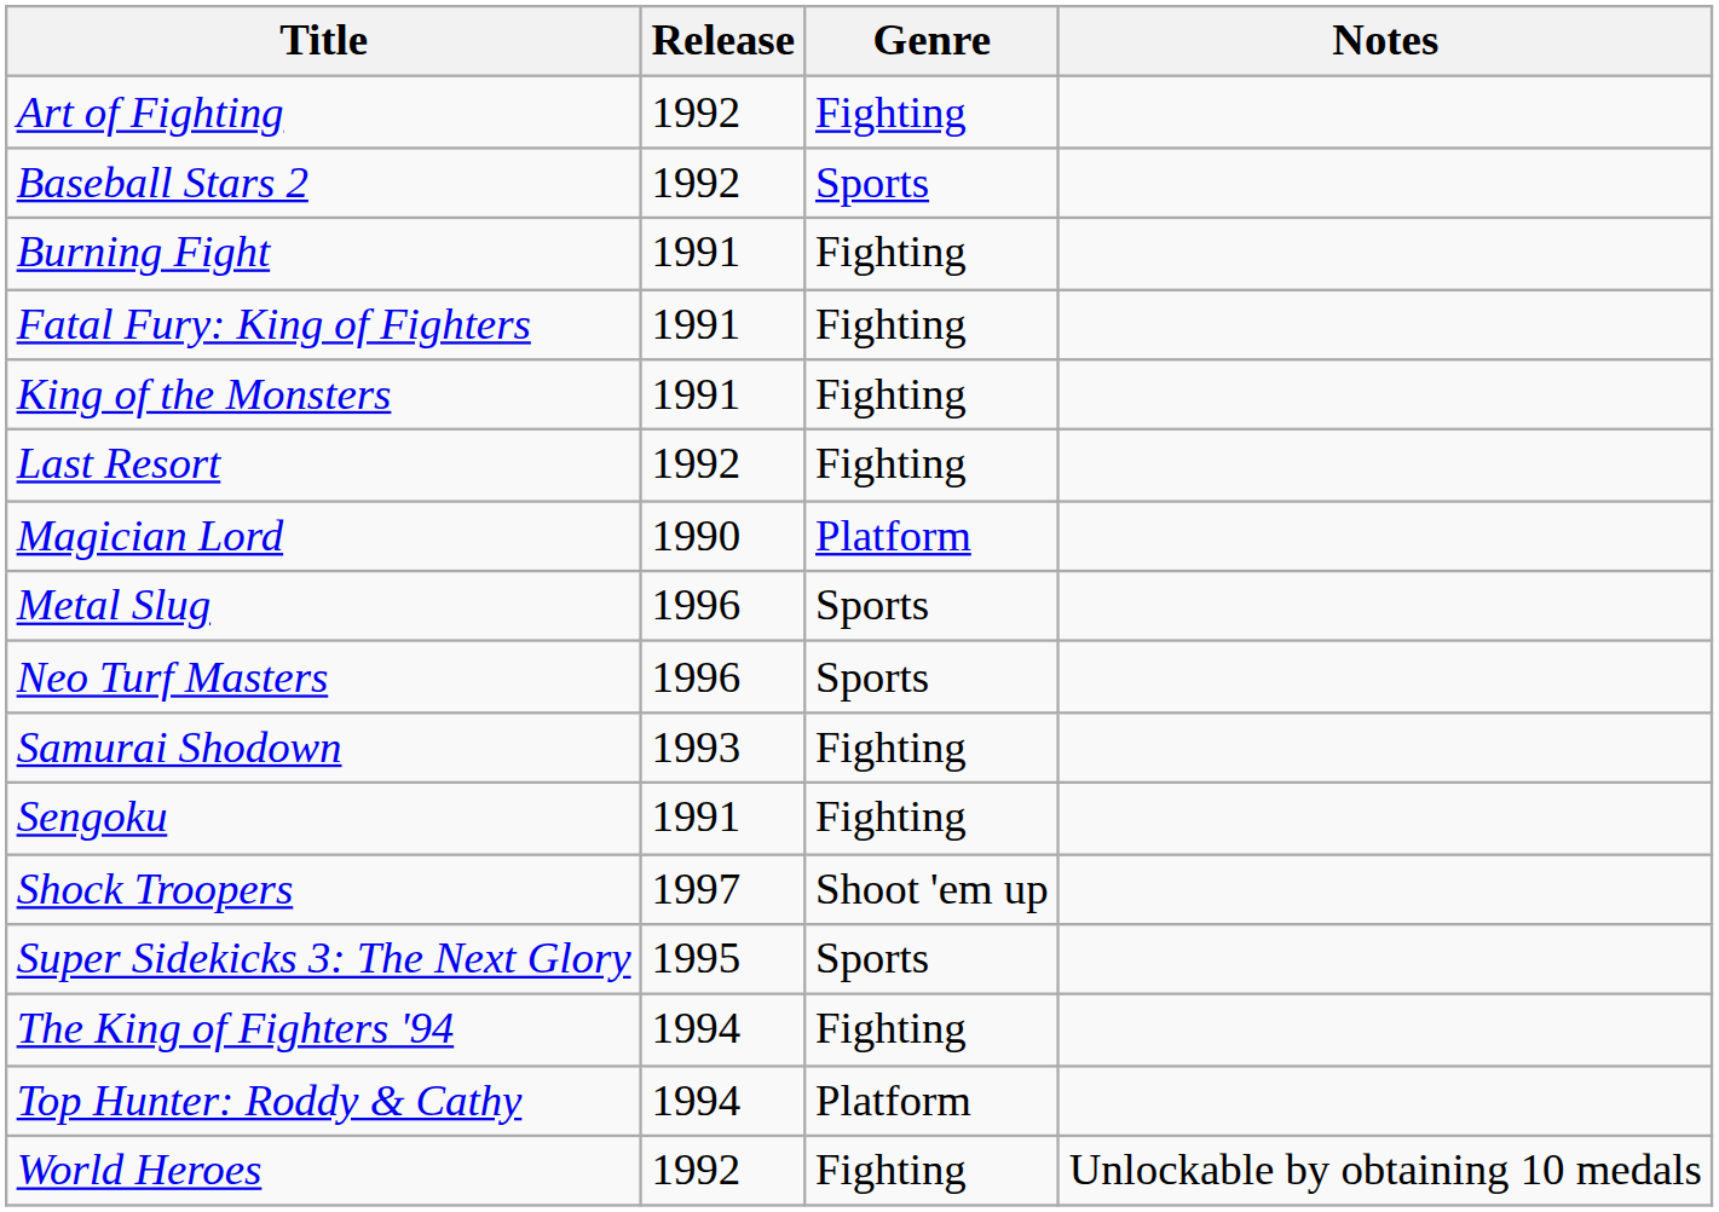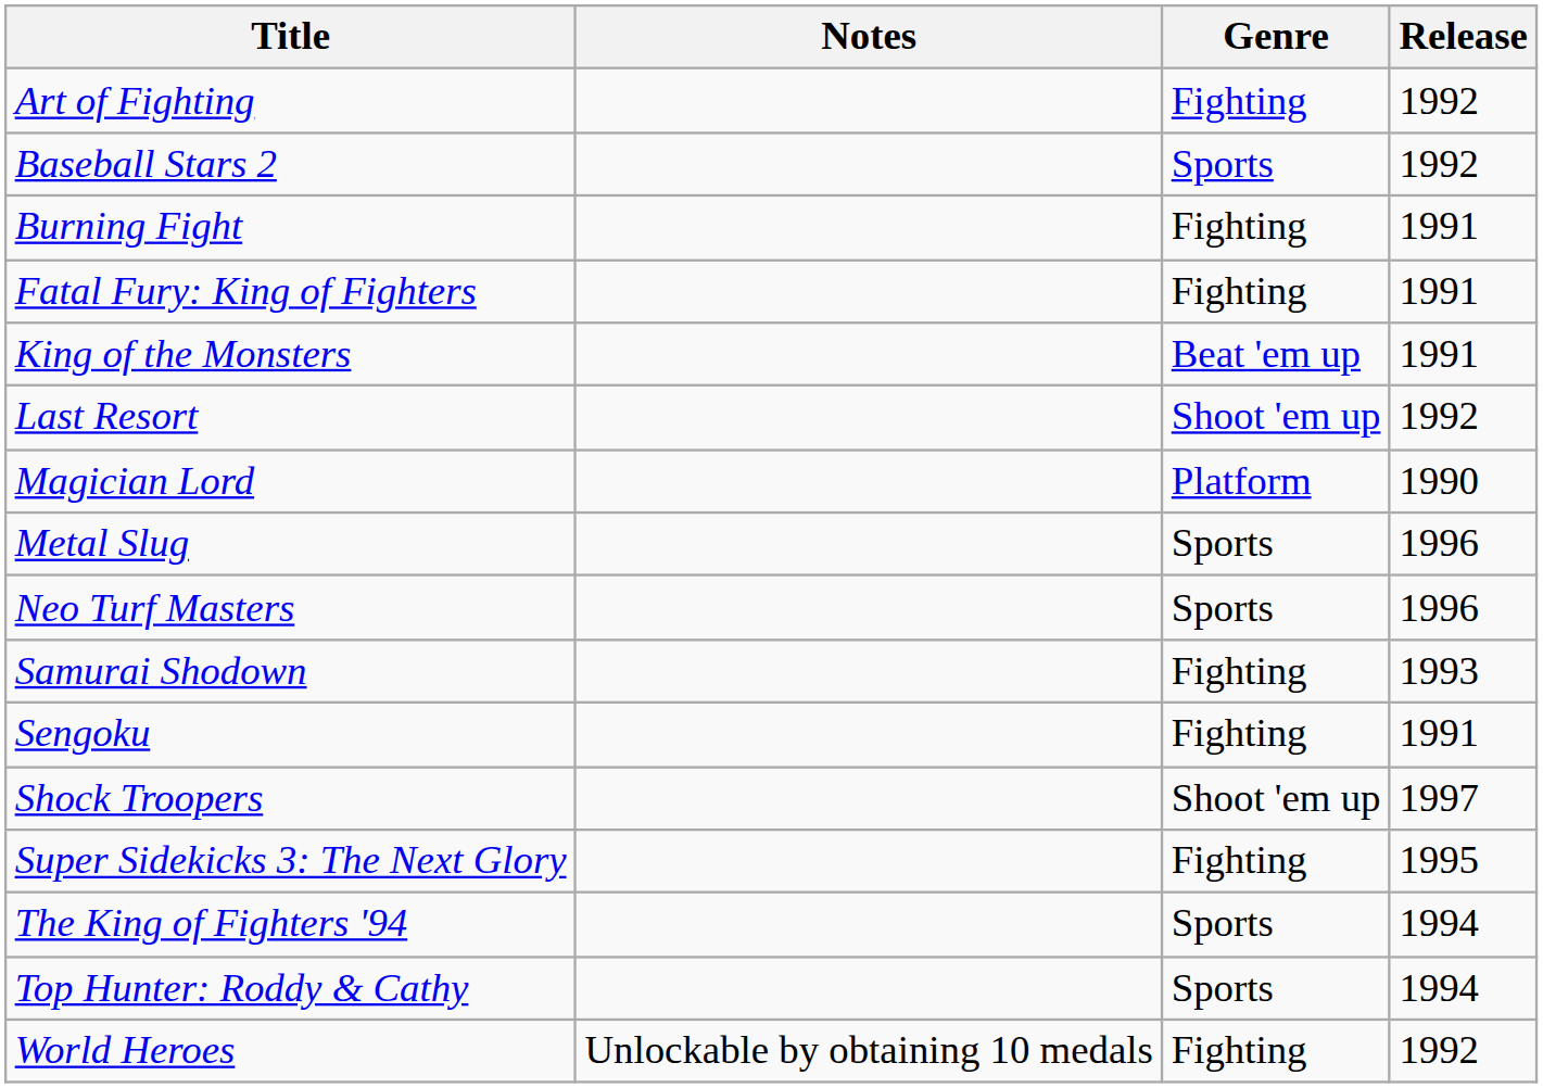columns swapped: Release <-> Notes
King of the Monsters | Genre: Fighting -> Beat 'em up
Last Resort | Genre: Fighting -> Shoot 'em up
Super Sidekicks 3: The Next Glory | Genre: Sports -> Fighting
The King of Fighters '94 | Genre: Fighting -> Sports
Top Hunter: Roddy & Cathy | Genre: Platform -> Sports
